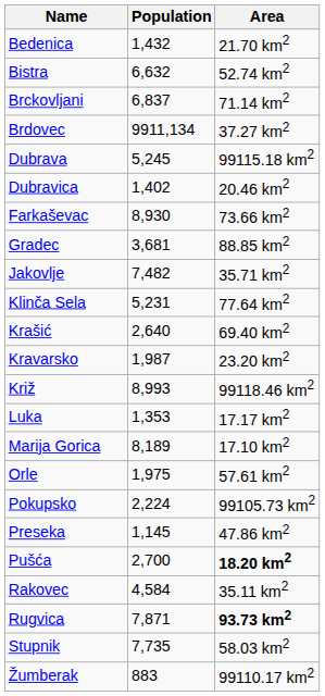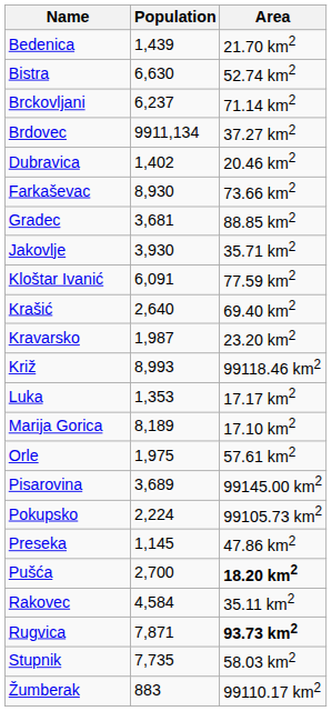Bedenica | Population: 1,432 -> 1,439
Bistra | Population: 6,632 -> 6,630
Brckovljani | Population: 6,837 -> 6,237
- row: Dubrava | 5,245 | 99115.18 km2
Jakovlje | Population: 7,482 -> 3,930
- row: Klinča Sela | 5,231 | 77.64 km2
+ row: Kloštar Ivanić | 6,091 | 77.59 km2
+ row: Pisarovina | 3,689 | 99145.00 km2
